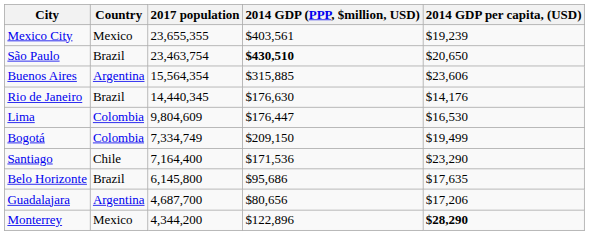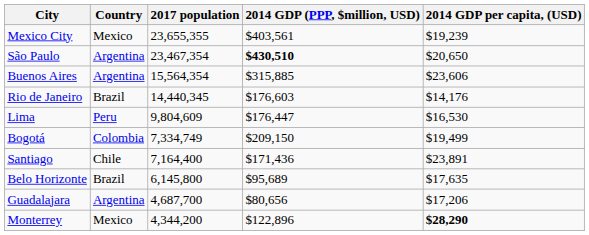São Paulo | Country: Brazil -> Argentina
São Paulo | 2017 population: 23,463,754 -> 23,467,354
Rio de Janeiro | 2014 GDP (PPP, $million, USD): $176,630 -> $176,603
Lima | Country: Colombia -> Peru
Santiago | 2014 GDP (PPP, $million, USD): $171,536 -> $171,436
Santiago | 2014 GDP per capita, (USD): $23,290 -> $23,891
Belo Horizonte | 2014 GDP (PPP, $million, USD): $95,686 -> $95,689
